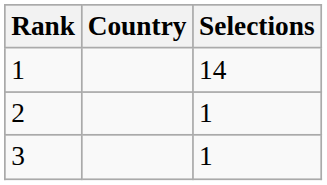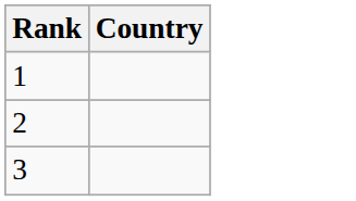- column: Selections | 14 | 1 | 1
